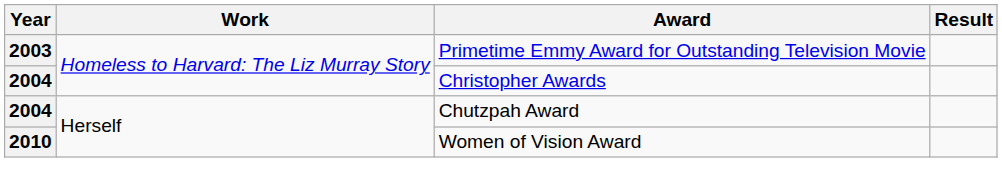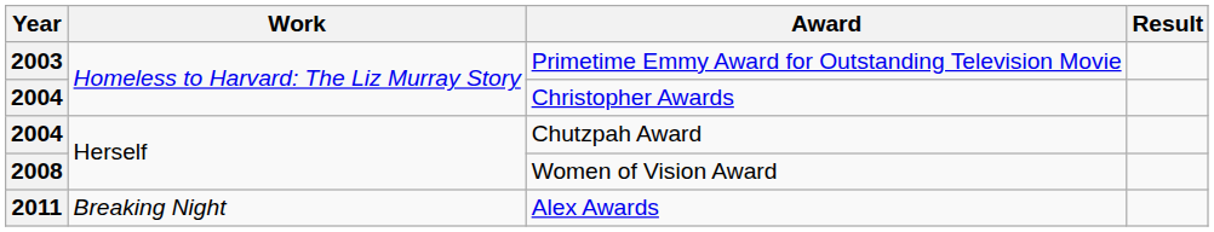Women of Vision Award | Year: 2010 -> 2008
+ row: 2011 | Breaking Night | Alex Awards
